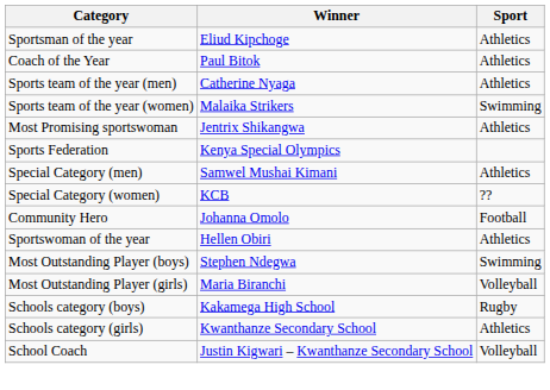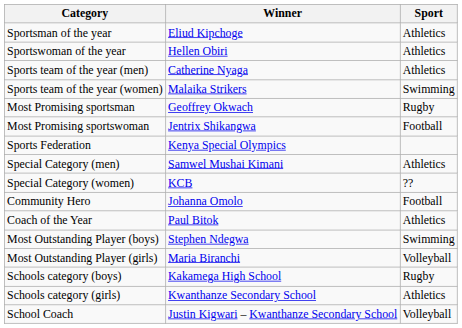rows swapped: Sportswoman of the year <-> Coach of the Year
+ row: Most Promising sportsman | Geoffrey Okwach | Rugby
Most Promising sportswoman | Sport: Athletics -> Football
